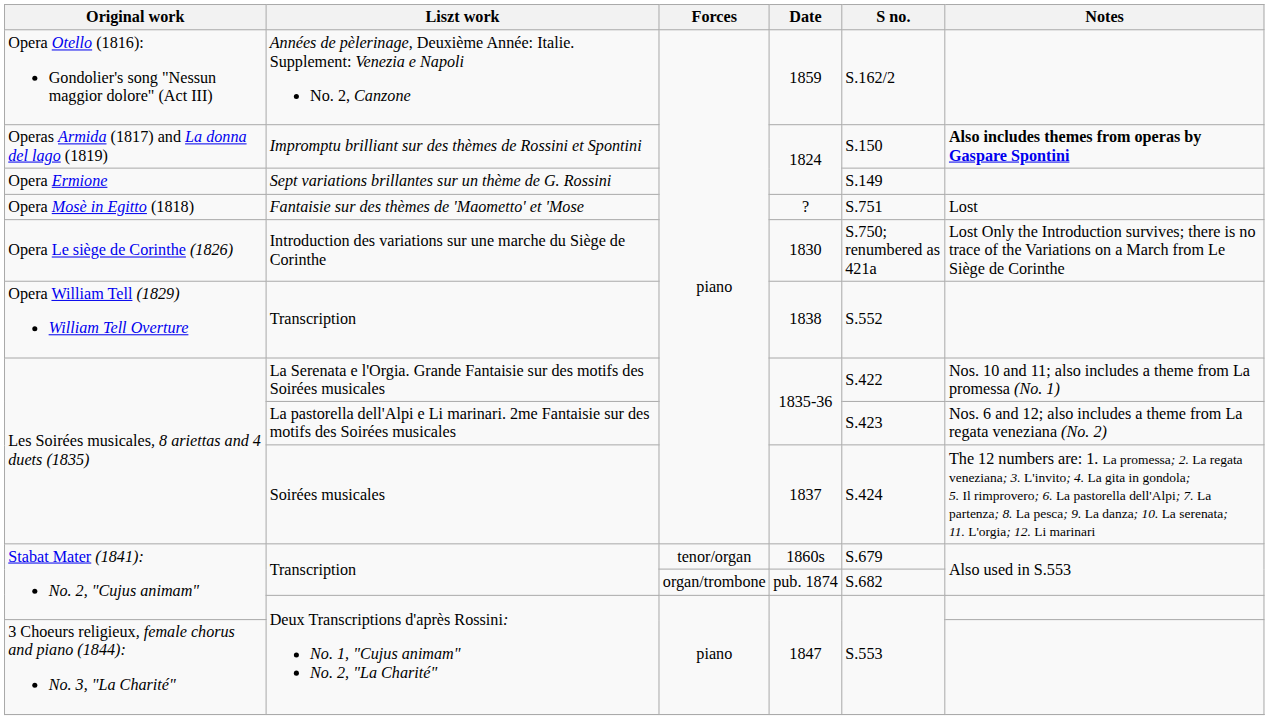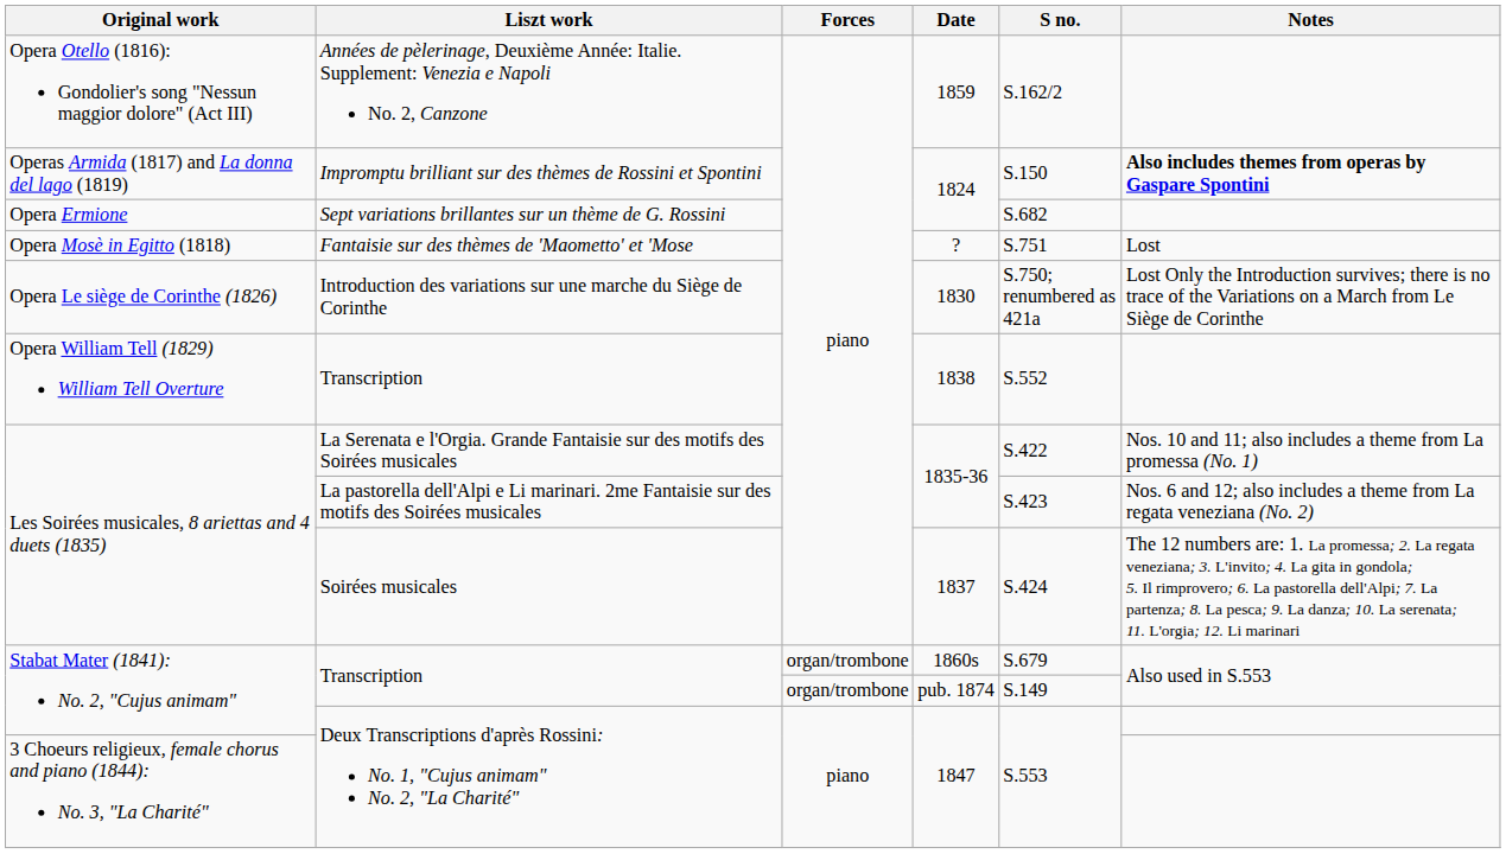Sept variations brillantes sur un thème de G. Rossini | S no.: S.149 -> S.682
Transcription / 1860s | Forces: tenor/organ -> organ/trombone
Transcription / pub. 1874 | S no.: S.682 -> S.149
